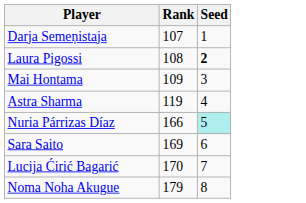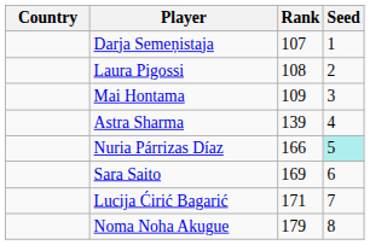+ column: Country
Laura Pigossi | Seed: bold -> normal
Astra Sharma | Rank: 119 -> 139
Lucija Ćirić Bagarić | Rank: 170 -> 171
